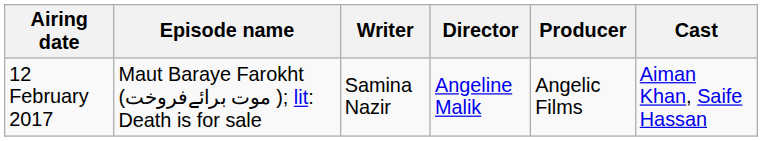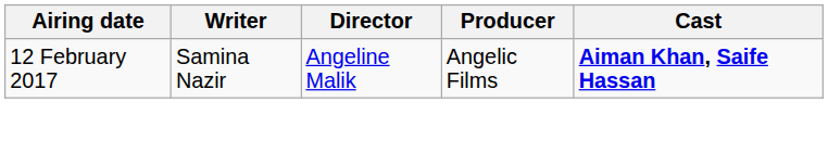- column: Episode name | Maut Baraye Farokht (موت برائےفروخت ); lit: Death is for sale
12 February 2017 | Cast: normal -> bold
